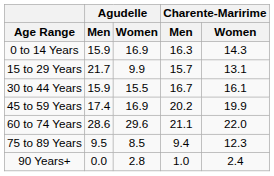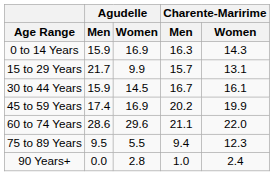30 to 44 Years | Agudelle / Women: 15.5 -> 14.5
75 to 89 Years | Agudelle / Women: 8.5 -> 5.5
